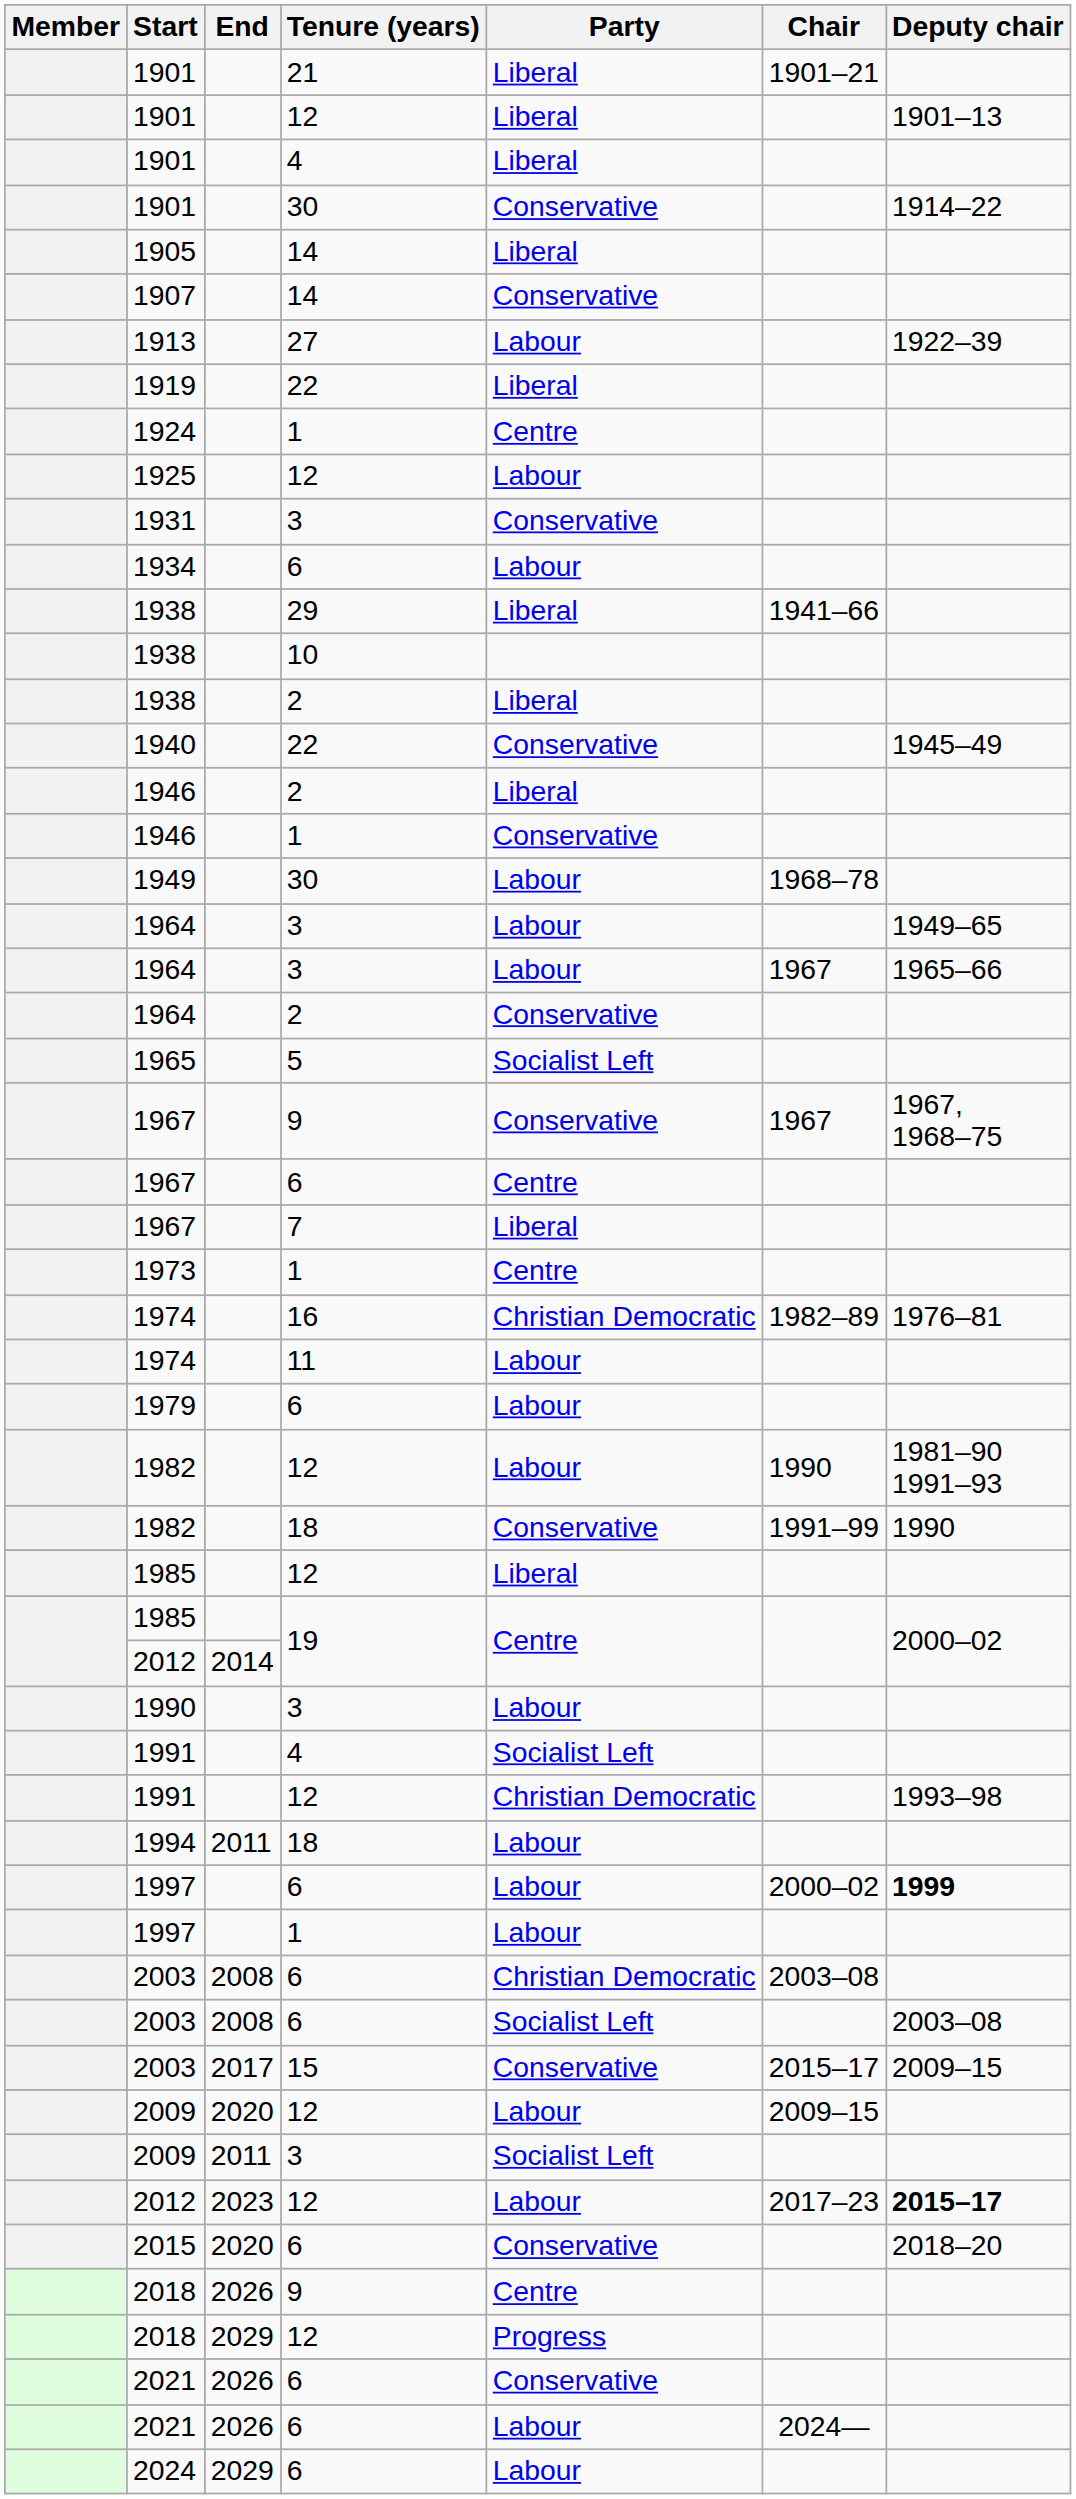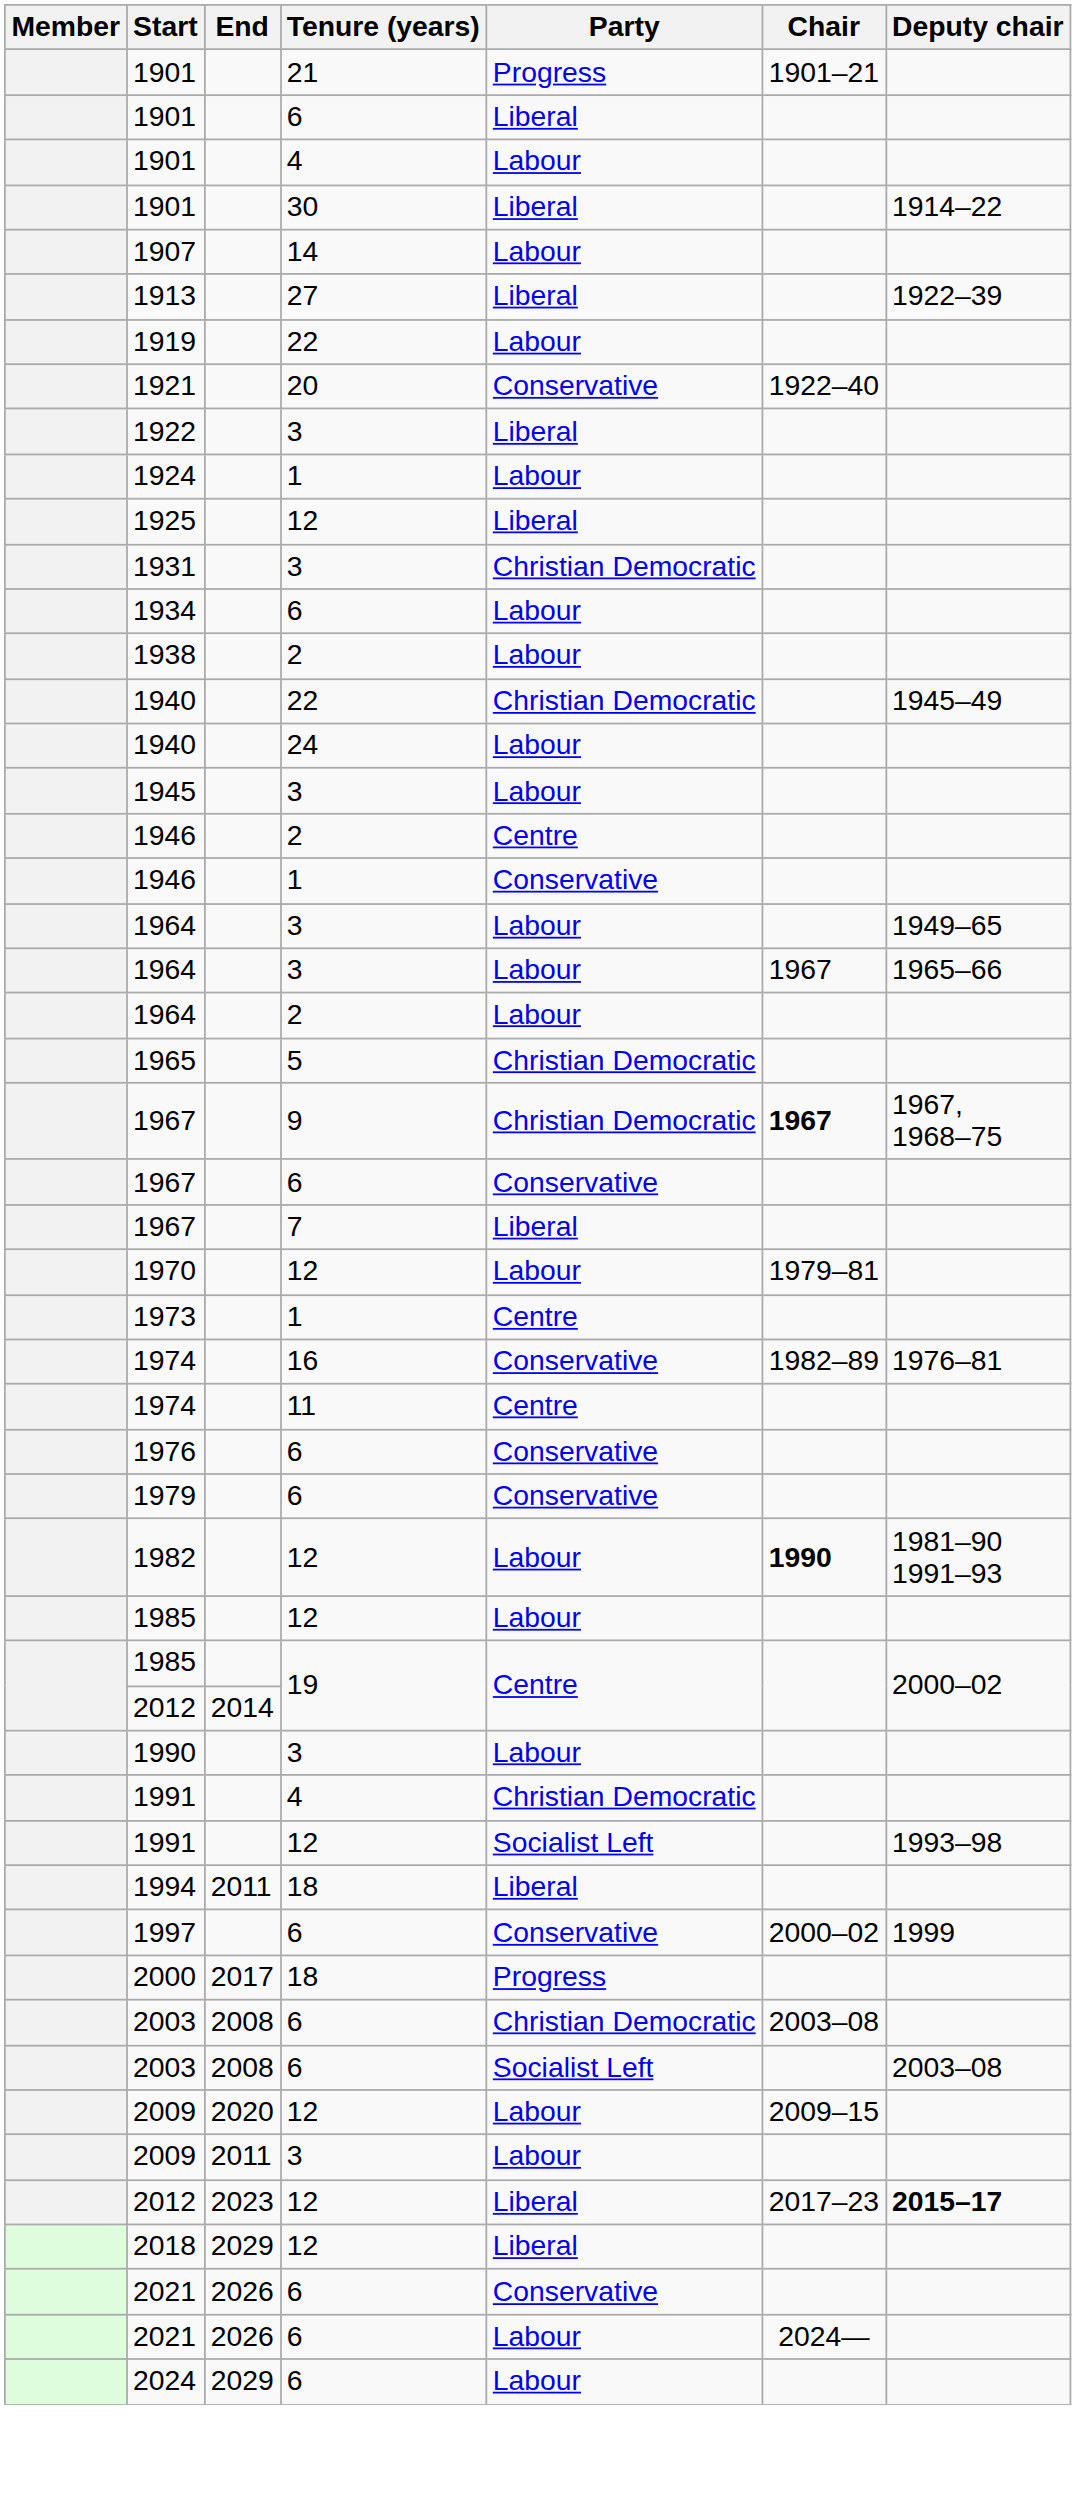1901 / 21 | Party: Liberal -> Progress
- row: 1901 | 12 | Liberal | 1901–13
+ row: 1901 | 6 | Liberal
1901 / 4 | Party: Liberal -> Labour
1901 / 30 | Party: Conservative -> Liberal
- row: 1905 | 14 | Liberal
1907 | Party: Conservative -> Labour
1913 | Party: Labour -> Liberal
1919 | Party: Liberal -> Labour
+ row: 1921 | 20 | Conservative | 1922–40
+ row: 1922 | 3 | Liberal
1924 | Party: Centre -> Labour
1925 | Party: Labour -> Liberal
1931 | Party: Conservative -> Christian Democratic
- row: 1938 | 29 | Liberal | 1941–66
- row: 1938 | 10
1938 / 2 | Party: Liberal -> Labour
1940 / 22 | Party: Conservative -> Christian Democratic
+ row: 1940 | 24 | Labour
+ row: 1945 | 3 | Labour
1946 / 2 | Party: Liberal -> Centre
- row: 1949 | 30 | Labour | 1968–78
1964 / 2 | Party: Conservative -> Labour
1965 | Party: Socialist Left -> Christian Democratic
1967 / 9 | Party: Conservative -> Christian Democratic
1967 / 9 | Chair: normal -> bold
1967 / 6 | Party: Centre -> Conservative
+ row: 1970 | 12 | Labour | 1979–81
1974 / 16 | Party: Christian Democratic -> Conservative
1974 / 11 | Party: Labour -> Centre
+ row: 1976 | 6 | Conservative
1979 | Party: Labour -> Conservative
1982 / 12 | Chair: normal -> bold
- row: 1982 | 18 | Conservative | 1991–99 | 1990
1985 / 12 | Party: Liberal -> Labour
1991 / 4 | Party: Socialist Left -> Christian Democratic
1991 / 12 | Party: Christian Democratic -> Socialist Left
1994 | Party: Labour -> Liberal
1997 / 6 | Party: Labour -> Conservative
1997 / 6 | Deputy chair: bold -> normal
- row: 1997 | 1 | Labour
+ row: 2000 | 2017 | 18 | Progress
- row: 2003 | 2017 | 15 | Conservative | 2015–17 | 2009–15
2009 / 3 | Party: Socialist Left -> Labour
2012 / 12 | Party: Labour -> Liberal
- row: 2015 | 2020 | 6 | Conservative | 2018–20
- row: 2018 | 2026 | 9 | Centre
2018 / 12 | Party: Progress -> Liberal
